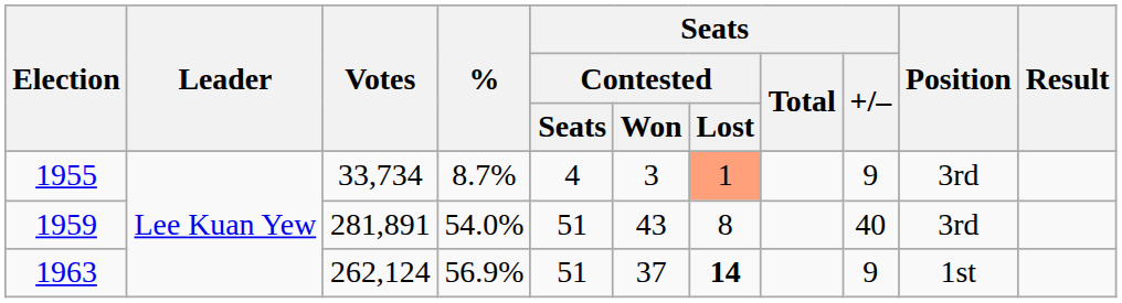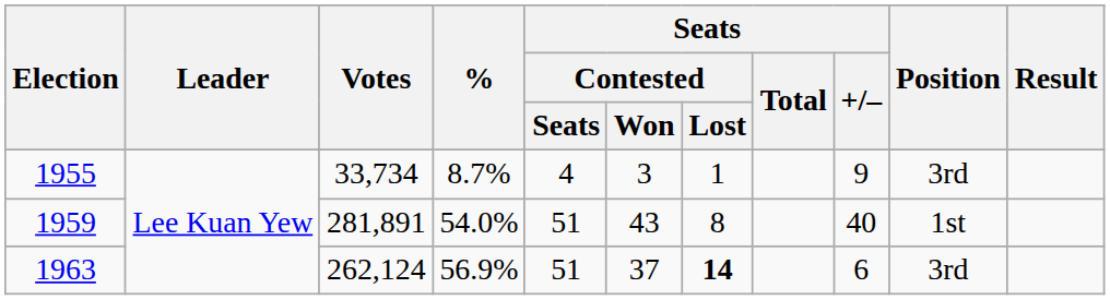1955 | Seats / Contested / Lost: lightsalmon background -> no background
1959 | Position: 3rd -> 1st
1963 | Seats / +/–: 9 -> 6
1963 | Position: 1st -> 3rd
